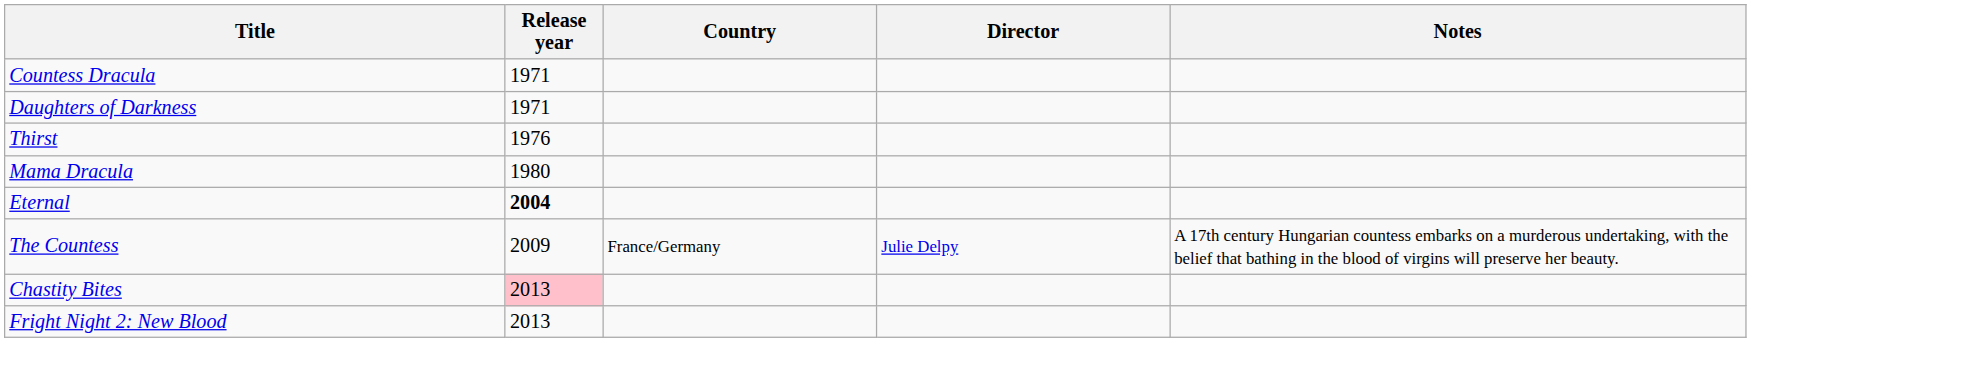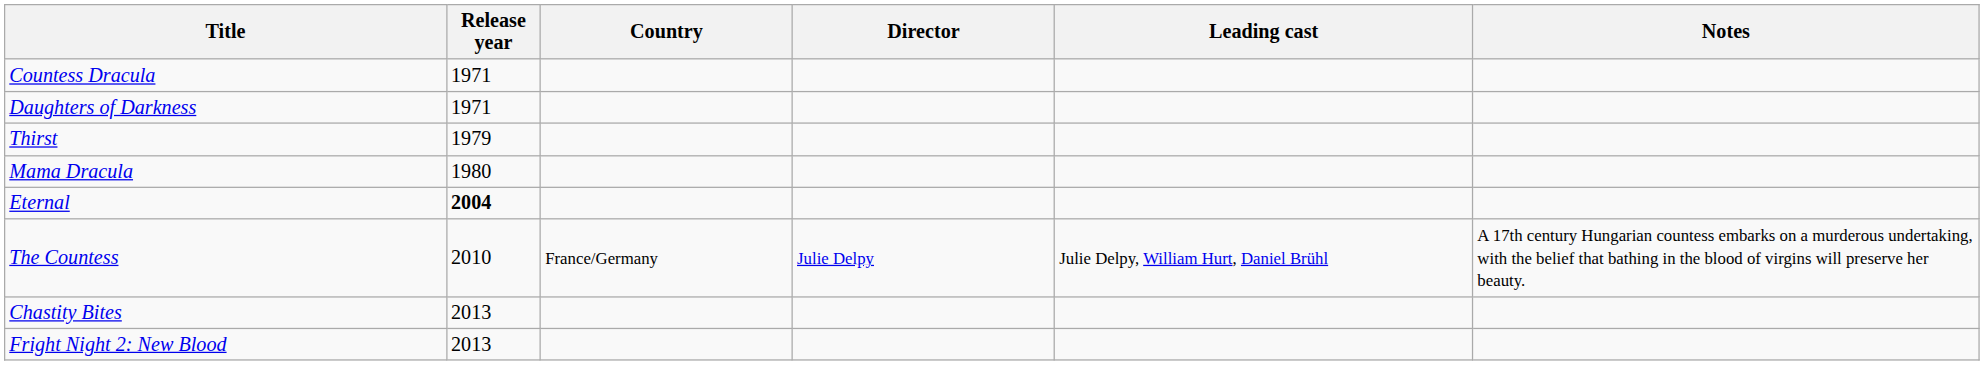+ column: Leading cast | Julie Delpy, William Hurt, Daniel Brühl
Thirst | Release year: 1976 -> 1979
The Countess | Release year: 2009 -> 2010
Chastity Bites | Release year: pink background -> no background
